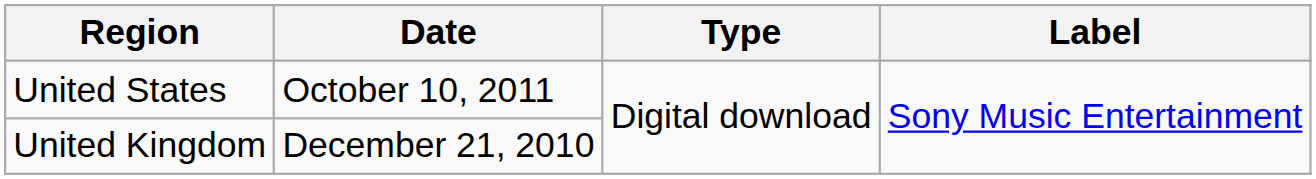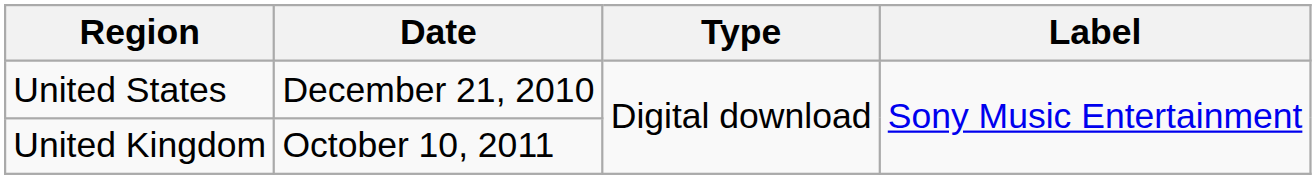United States | Date: October 10, 2011 -> December 21, 2010
United Kingdom | Date: December 21, 2010 -> October 10, 2011
